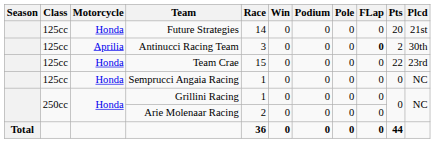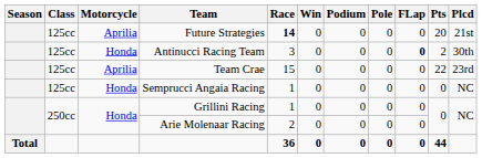Future Strategies | Motorcycle: Honda -> Aprilia
Future Strategies | Race: normal -> bold
Antinucci Racing Team | Motorcycle: Aprilia -> Honda
Team Crae | Motorcycle: Honda -> Aprilia
